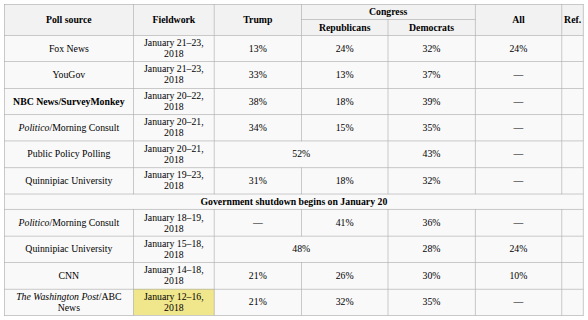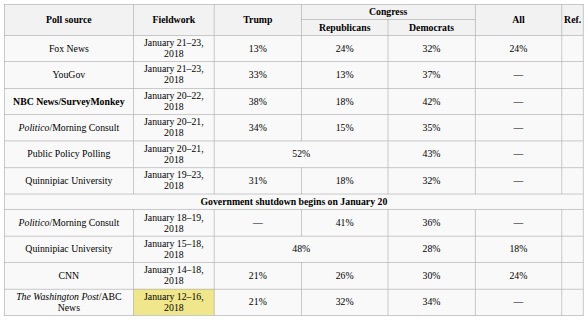38% | Congress / Democrats: 39% -> 42%
48% | All: 24% -> 18%
21% / 26% | All: 10% -> 24%
21% / 32% | Congress / Democrats: 35% -> 34%
